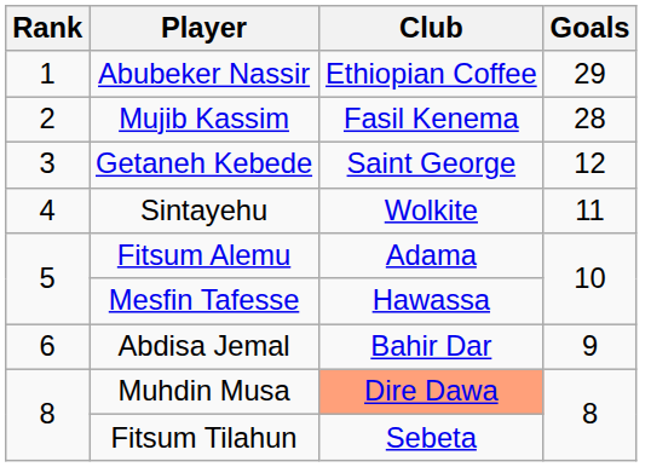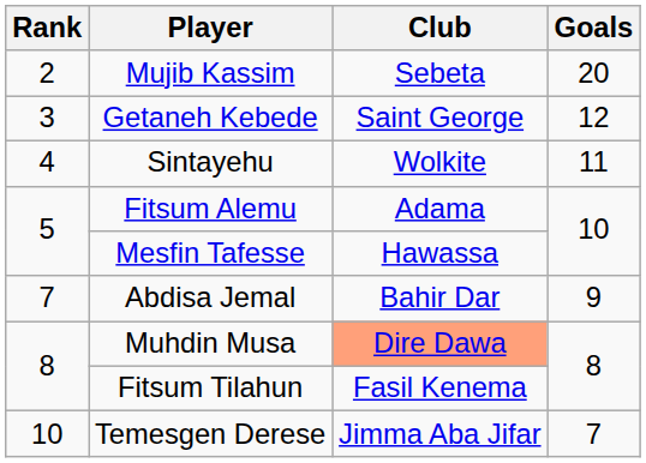- row: 1 | Abubeker Nassir | Ethiopian Coffee | 29
Mujib Kassim | Club: Fasil Kenema -> Sebeta
Mujib Kassim | Goals: 28 -> 20
Abdisa Jemal | Rank: 6 -> 7
Fitsum Tilahun | Club: Sebeta -> Fasil Kenema
+ row: 10 | Temesgen Derese | Jimma Aba Jifar | 7
